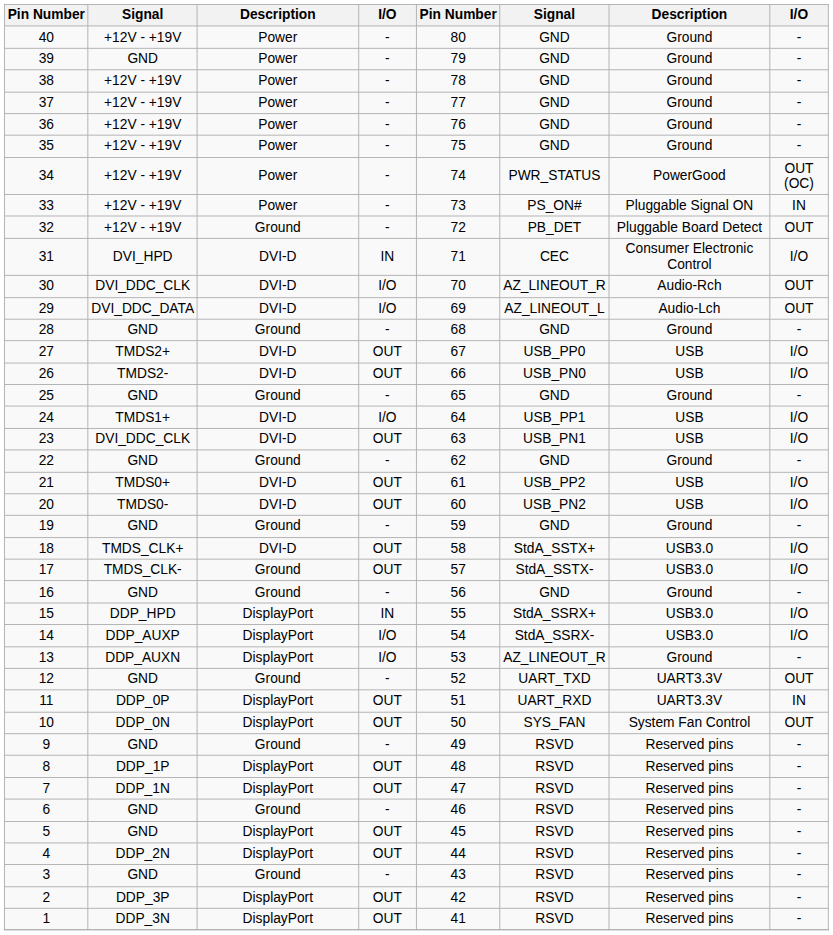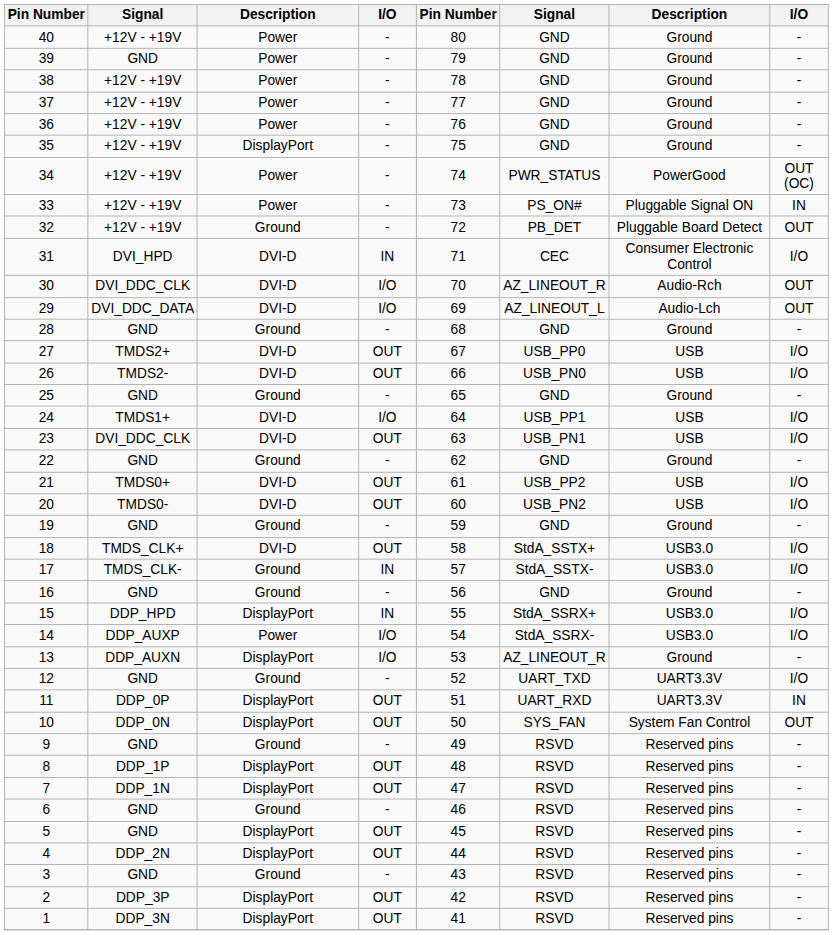35 | column 3: Power -> DisplayPort
17 | column 4: OUT -> IN
14 | column 3: DisplayPort -> Power
12 | column 8: OUT -> I/O
